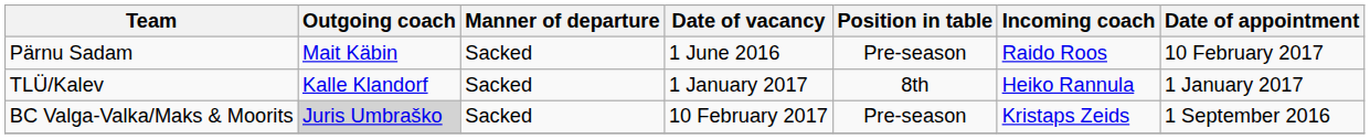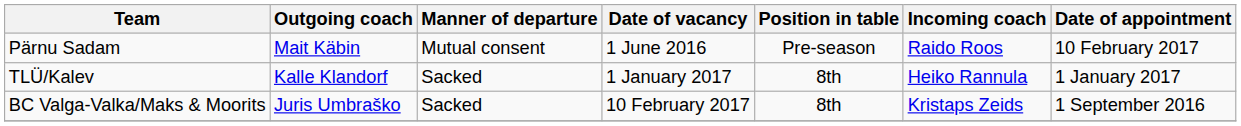Pärnu Sadam | Manner of departure: Sacked -> Mutual consent
BC Valga-Valka/Maks & Moorits | Outgoing coach: lightgrey background -> no background
BC Valga-Valka/Maks & Moorits | Position in table: Pre-season -> 8th
